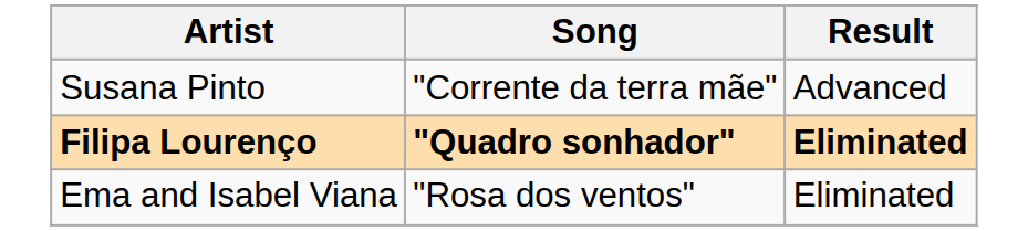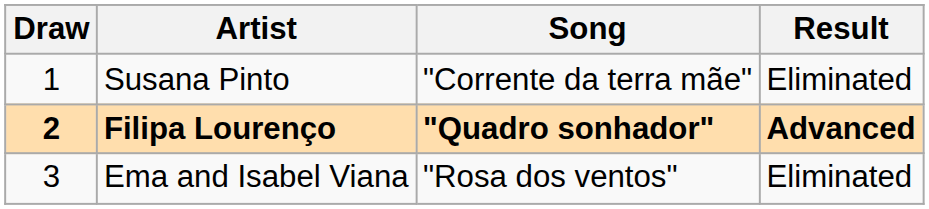+ column: Draw | 1 | 2 | 3
Susana Pinto | Result: Advanced -> Eliminated
Filipa Lourenço | Result: Eliminated -> Advanced
